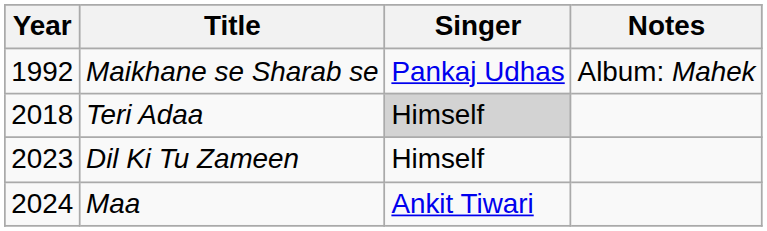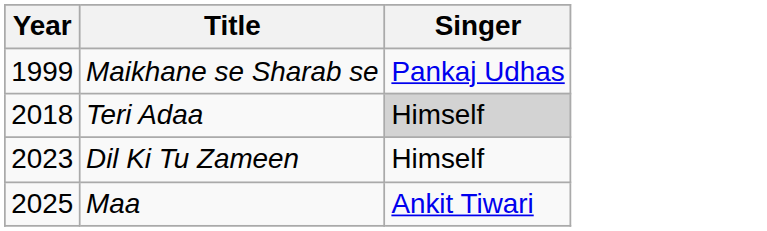- column: Notes | Album: Mahek
Maikhane se Sharab se | Year: 1992 -> 1999
Maa | Year: 2024 -> 2025
